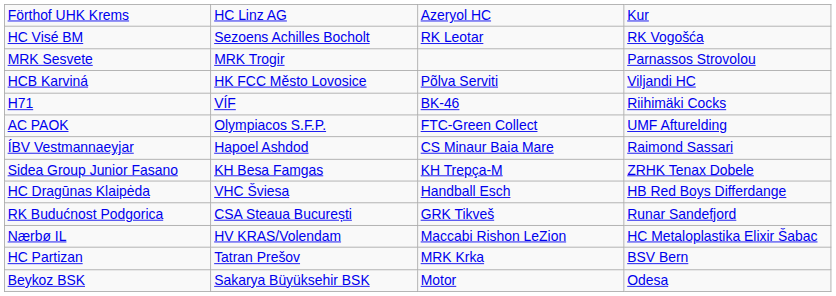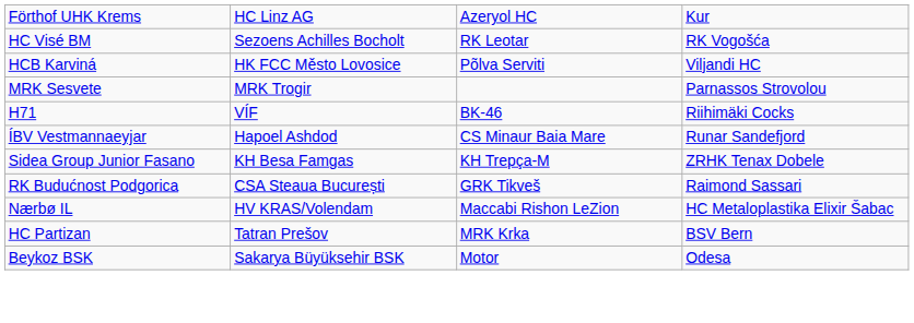rows swapped: MRK Sesvete <-> HCB Karviná
- row: AC PAOK | Olympiacos S.F.P. | FTC-Green Collect | UMF Afturelding
ÍBV Vestmannaeyjar | column 4: Raimond Sassari -> Runar Sandefjord
- row: HC Dragūnas Klaipėda | VHC Šviesa | Handball Esch | HB Red Boys Differdange
RK Budućnost Podgorica | column 4: Runar Sandefjord -> Raimond Sassari
